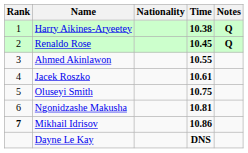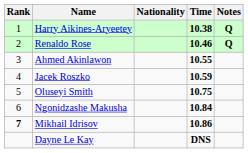Renaldo Rose | Time: 10.45 -> 10.46
Jacek Roszko | Time: 10.61 -> 10.59
Ngonidzashe Makusha | Time: 10.81 -> 10.84
